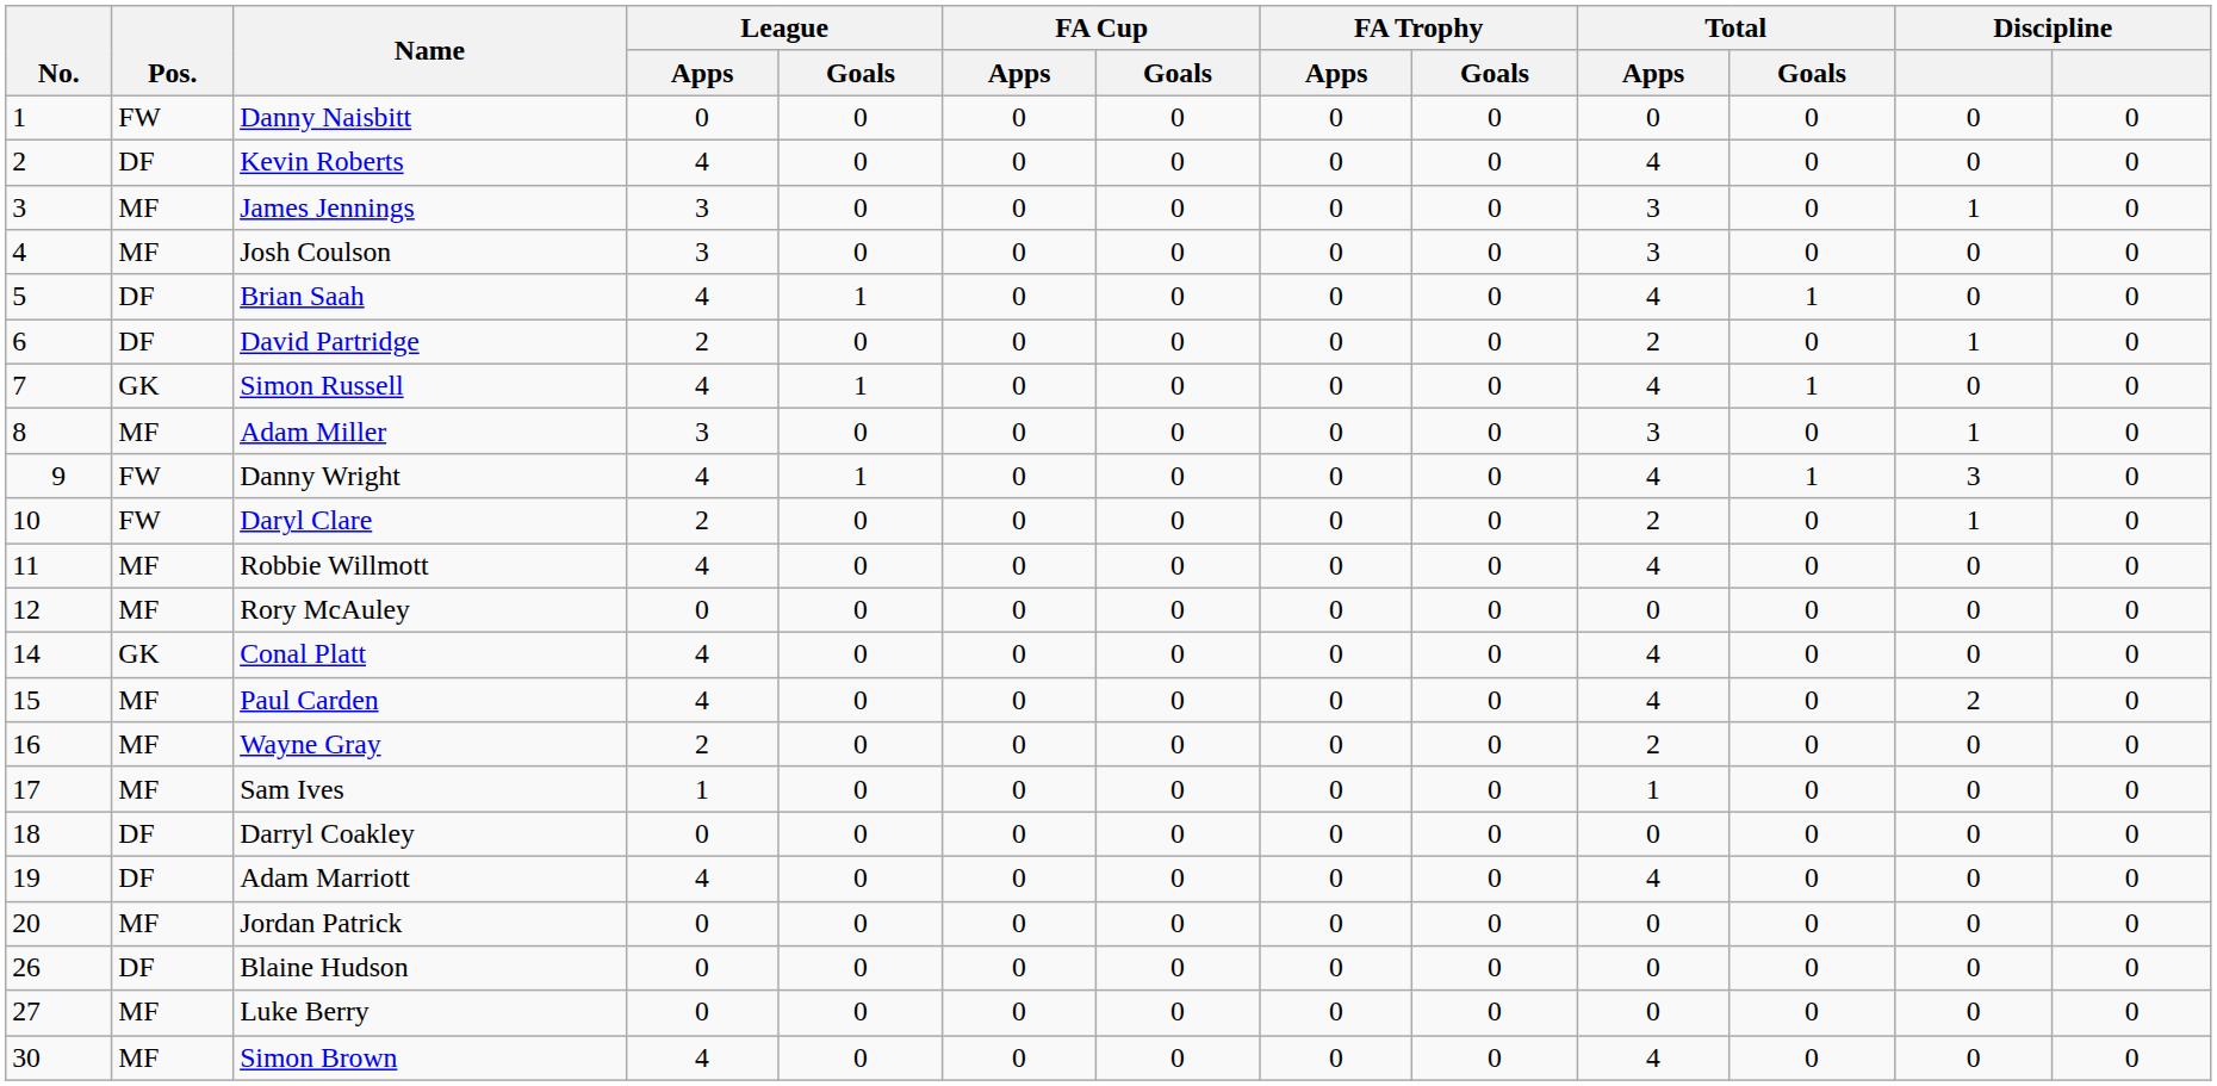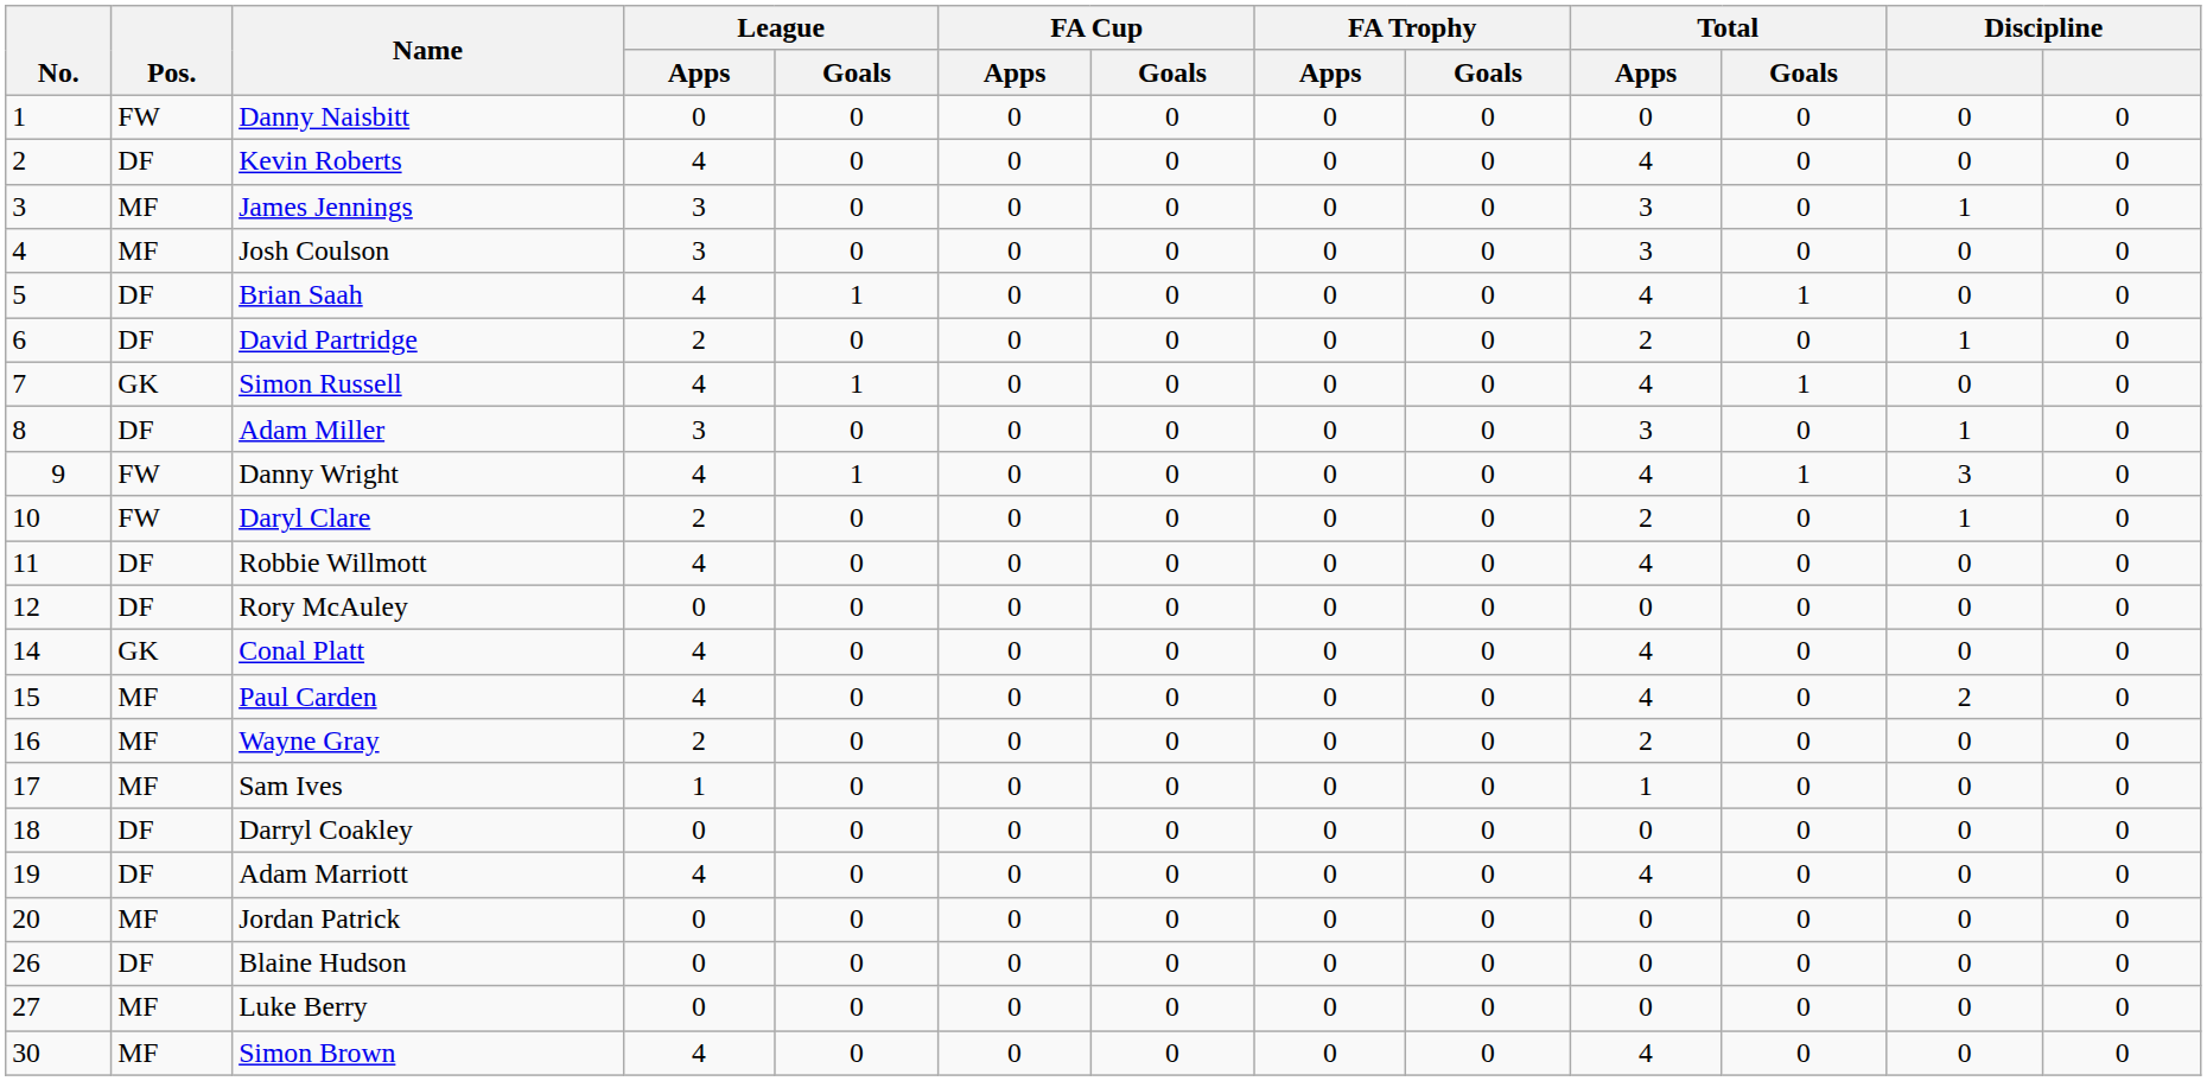Adam Miller | Pos.: MF -> DF
Robbie Willmott | Pos.: MF -> DF
Rory McAuley | Pos.: MF -> DF
